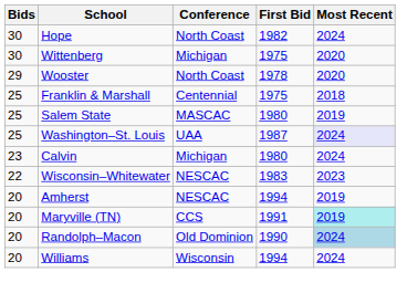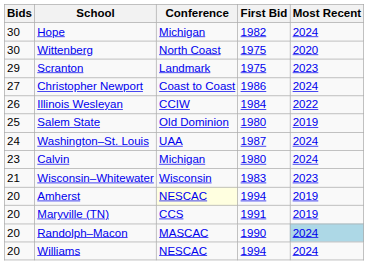Hope | Conference: North Coast -> Michigan
Wittenberg | Conference: Michigan -> North Coast
+ row: 29 | Scranton | Landmark | 1975 | 2023
- row: 29 | Wooster | North Coast | 1978 | 2020
+ row: 27 | Christopher Newport | Coast to Coast | 1986 | 2024
+ row: 26 | Illinois Wesleyan | CCIW | 1984 | 2022
- row: 25 | Franklin & Marshall | Centennial | 1975 | 2018
Salem State | Conference: MASCAC -> Old Dominion
Washington–St. Louis | Bids: 25 -> 24
Washington–St. Louis | Most Recent: lavender background -> no background
Wisconsin–Whitewater | Bids: 22 -> 21
Wisconsin–Whitewater | Conference: NESCAC -> Wisconsin
Amherst | Conference: no background -> lightyellow background
Maryville (TN) | Most Recent: paleturquoise background -> no background
Randolph–Macon | Conference: Old Dominion -> MASCAC
Williams | Conference: Wisconsin -> NESCAC
